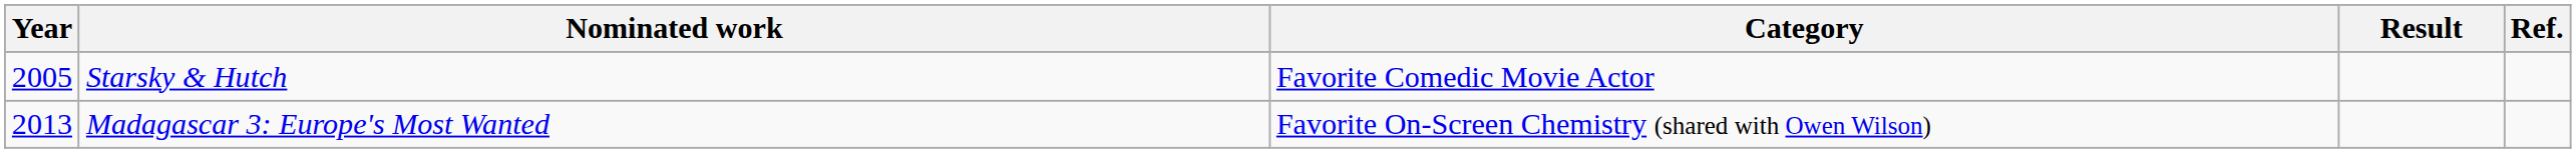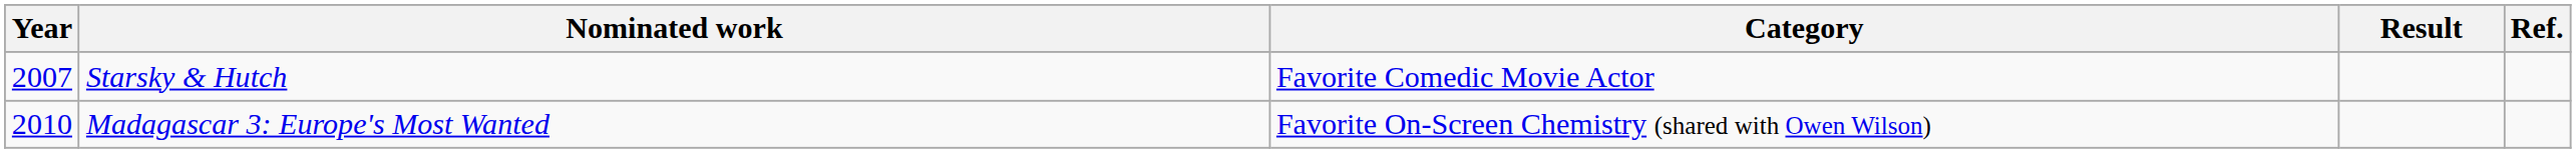Starsky & Hutch | Year: 2005 -> 2007
Madagascar 3: Europe's Most Wanted | Year: 2013 -> 2010
